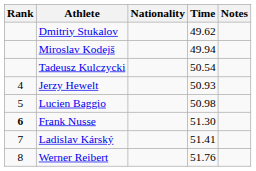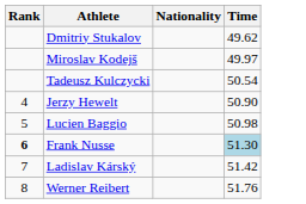- column: Notes
Miroslav Kodejš | Time: 49.94 -> 49.97
Jerzy Hewelt | Time: 50.93 -> 50.90
Frank Nusse | Time: no background -> lightblue background
Ladislav Kárský | Time: 51.41 -> 51.42
